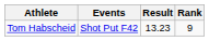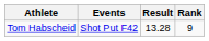Tom Habscheid | Result: 13.23 -> 13.28
